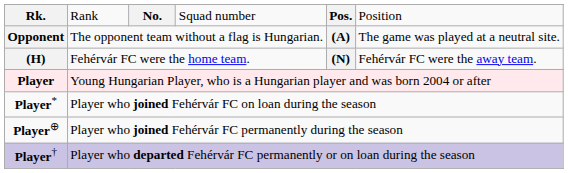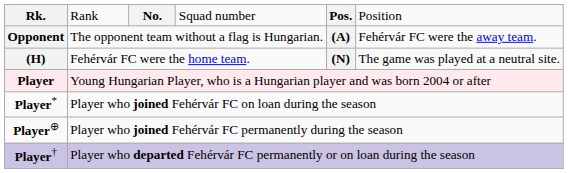Opponent | column 6: The game was played at a neutral site. -> Fehérvár FC were the away team.
(H) | column 6: Fehérvár FC were the away team. -> The game was played at a neutral site.
